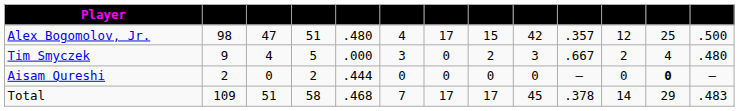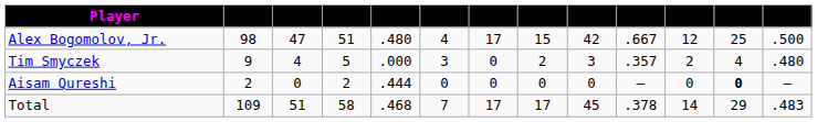Alex Bogomolov, Jr. | column 10: .357 -> .667
Tim Smyczek | column 10: .667 -> .357
